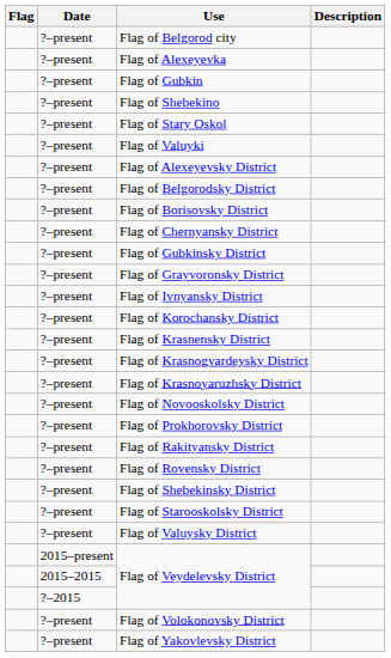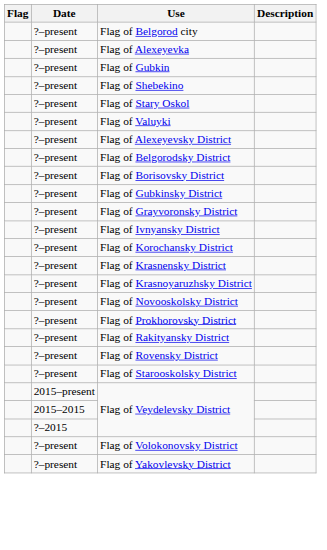- row: ?–present | Flag of Chernyansky District
- row: ?–present | Flag of Krasnogvardeysky District
- row: ?–present | Flag of Shebekinsky District
- row: ?–present | Flag of Valuysky District
